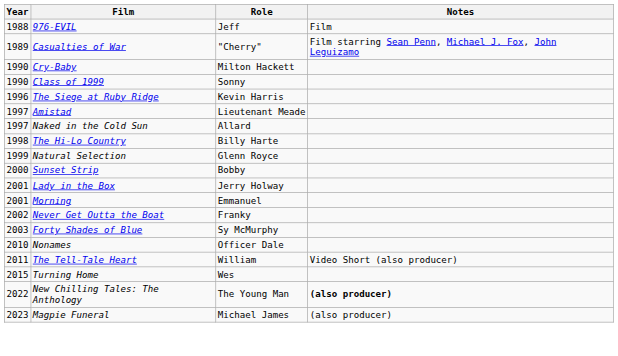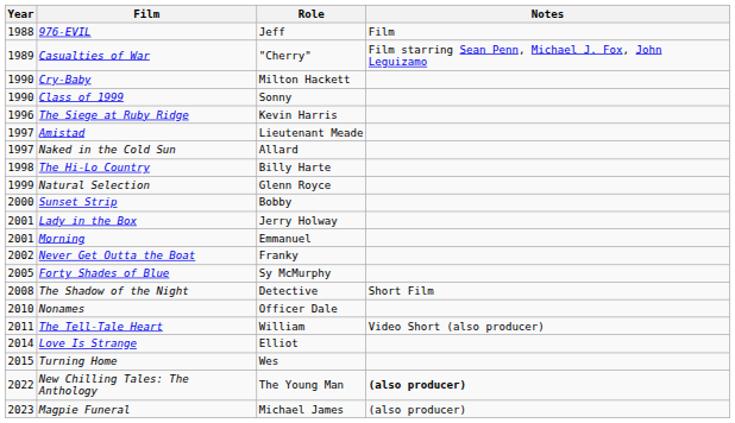Forty Shades of Blue | Year: 2003 -> 2005
+ row: 2008 | The Shadow of the Night | Detective | Short Film
+ row: 2014 | Love Is Strange | Elliot
